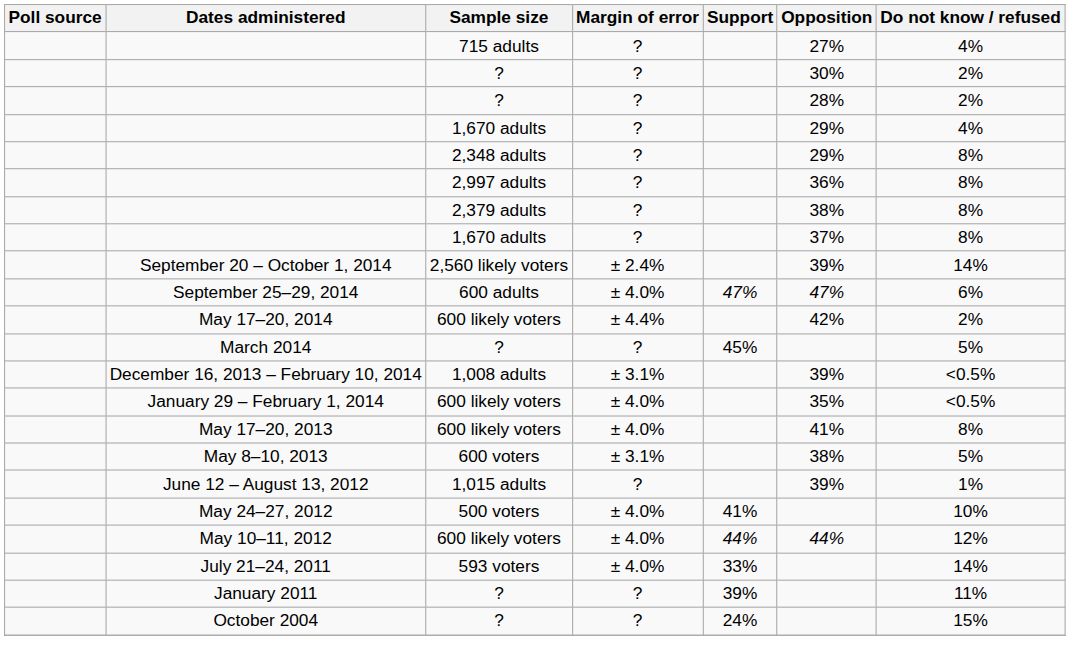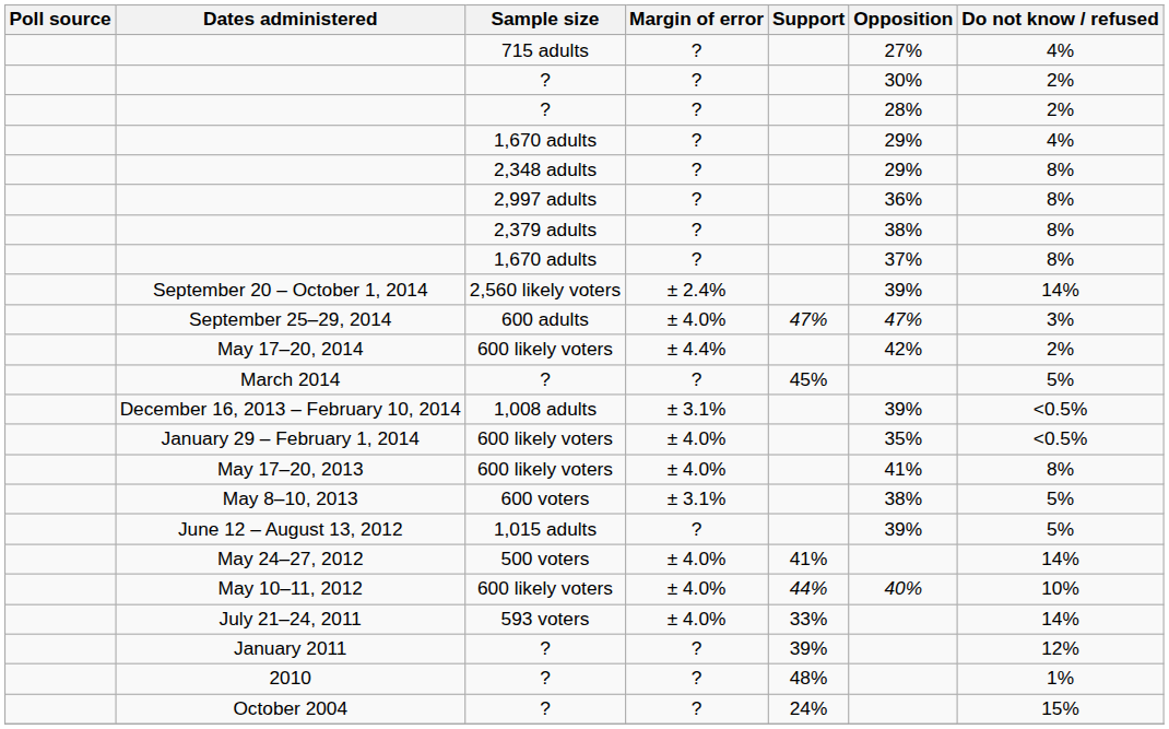September 25–29, 2014 | Do not know / refused: 6% -> 3%
June 12 – August 13, 2012 | Do not know / refused: 1% -> 5%
May 24–27, 2012 | Do not know / refused: 10% -> 14%
May 10–11, 2012 | Opposition: 44% -> 40%
May 10–11, 2012 | Do not know / refused: 12% -> 10%
January 2011 | Do not know / refused: 11% -> 12%
+ row: 2010 | ? | ? | 48% | 1%
